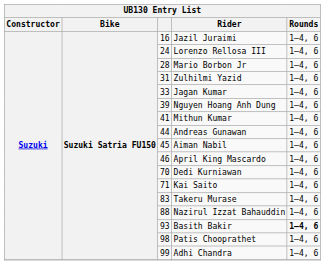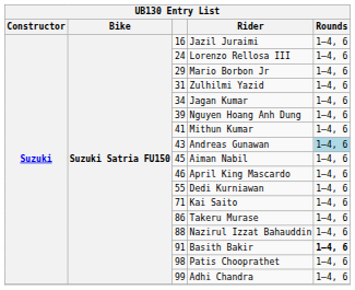Mario Borbon Jr | column 3: 28 -> 29
Jagan Kumar | column 3: 33 -> 34
Andreas Gunawan | column 3: 44 -> 43
Andreas Gunawan | Rounds: no background -> lightblue background
Dedi Kurniawan | column 3: 70 -> 55
Takeru Murase | column 3: 83 -> 86
Basith Bakir | column 3: 93 -> 91
